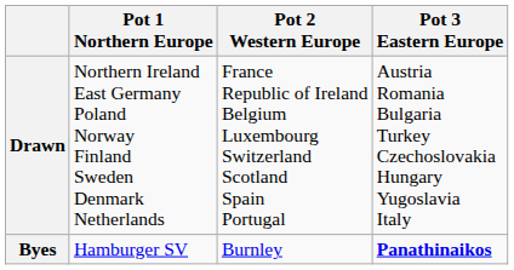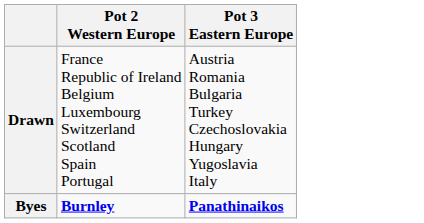- column: Pot 1 Northern Europe | Northern Ireland East Germany Poland Norway Finland Sweden Denmark Netherlands | Hamburger SV
Byes | Pot 2 Western Europe: normal -> bold
